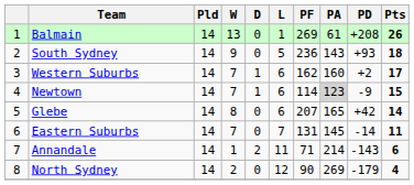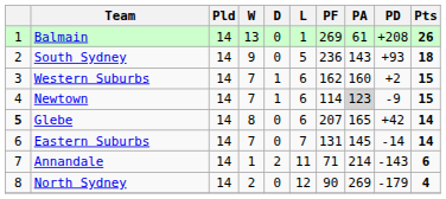Western Suburbs | Pts: 17 -> 15
Glebe | column 1: normal -> bold
Eastern Suburbs | Pts: 11 -> 14
